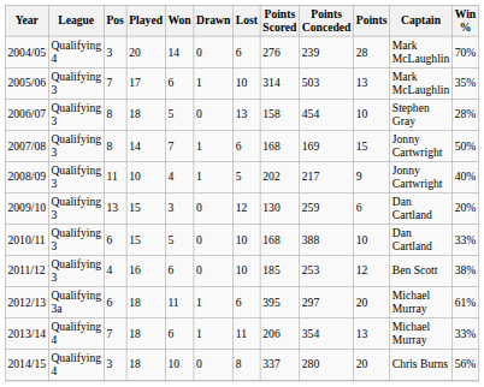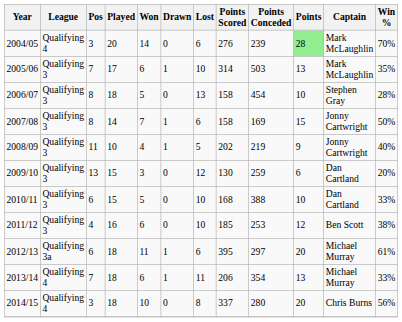2004/05 | Points: no background -> lightgreen background
2007/08 | Points Scored: 168 -> 158
2008/09 | Points Conceded: 217 -> 219
